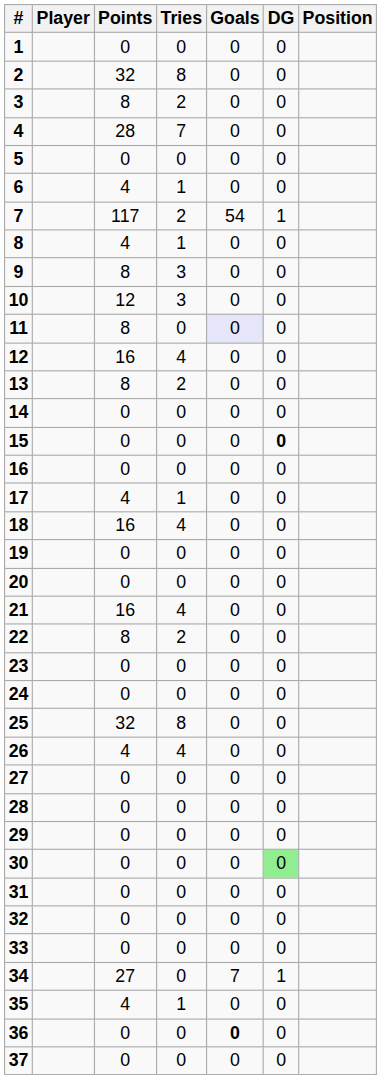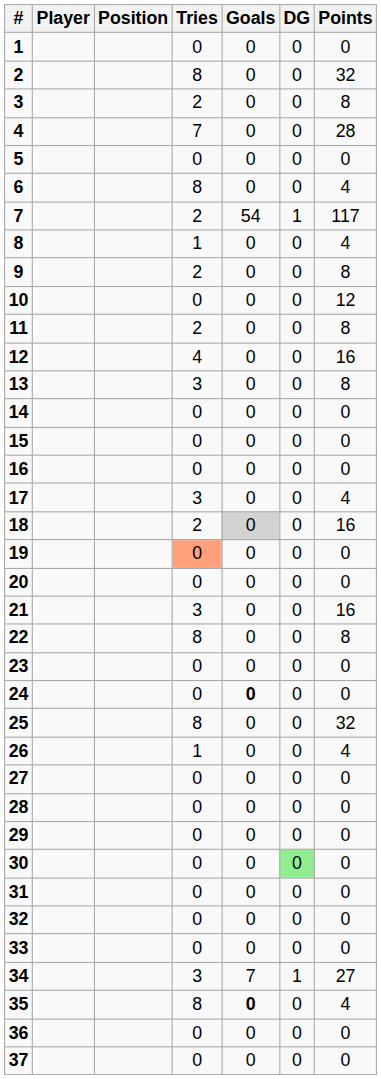columns swapped: Position <-> Points
6 | Tries: 1 -> 8
9 | Tries: 3 -> 2
10 | Tries: 3 -> 0
11 | Tries: 0 -> 2
11 | Goals: lavender background -> no background
13 | Tries: 2 -> 3
15 | DG: bold -> normal
17 | Tries: 1 -> 3
18 | Tries: 4 -> 2
18 | Goals: no background -> lightgrey background
19 | Tries: no background -> lightsalmon background
21 | Tries: 4 -> 3
22 | Tries: 2 -> 8
24 | Goals: normal -> bold
26 | Tries: 4 -> 1
34 | Tries: 0 -> 3
35 | Tries: 1 -> 8
35 | Goals: normal -> bold
36 | Goals: bold -> normal
